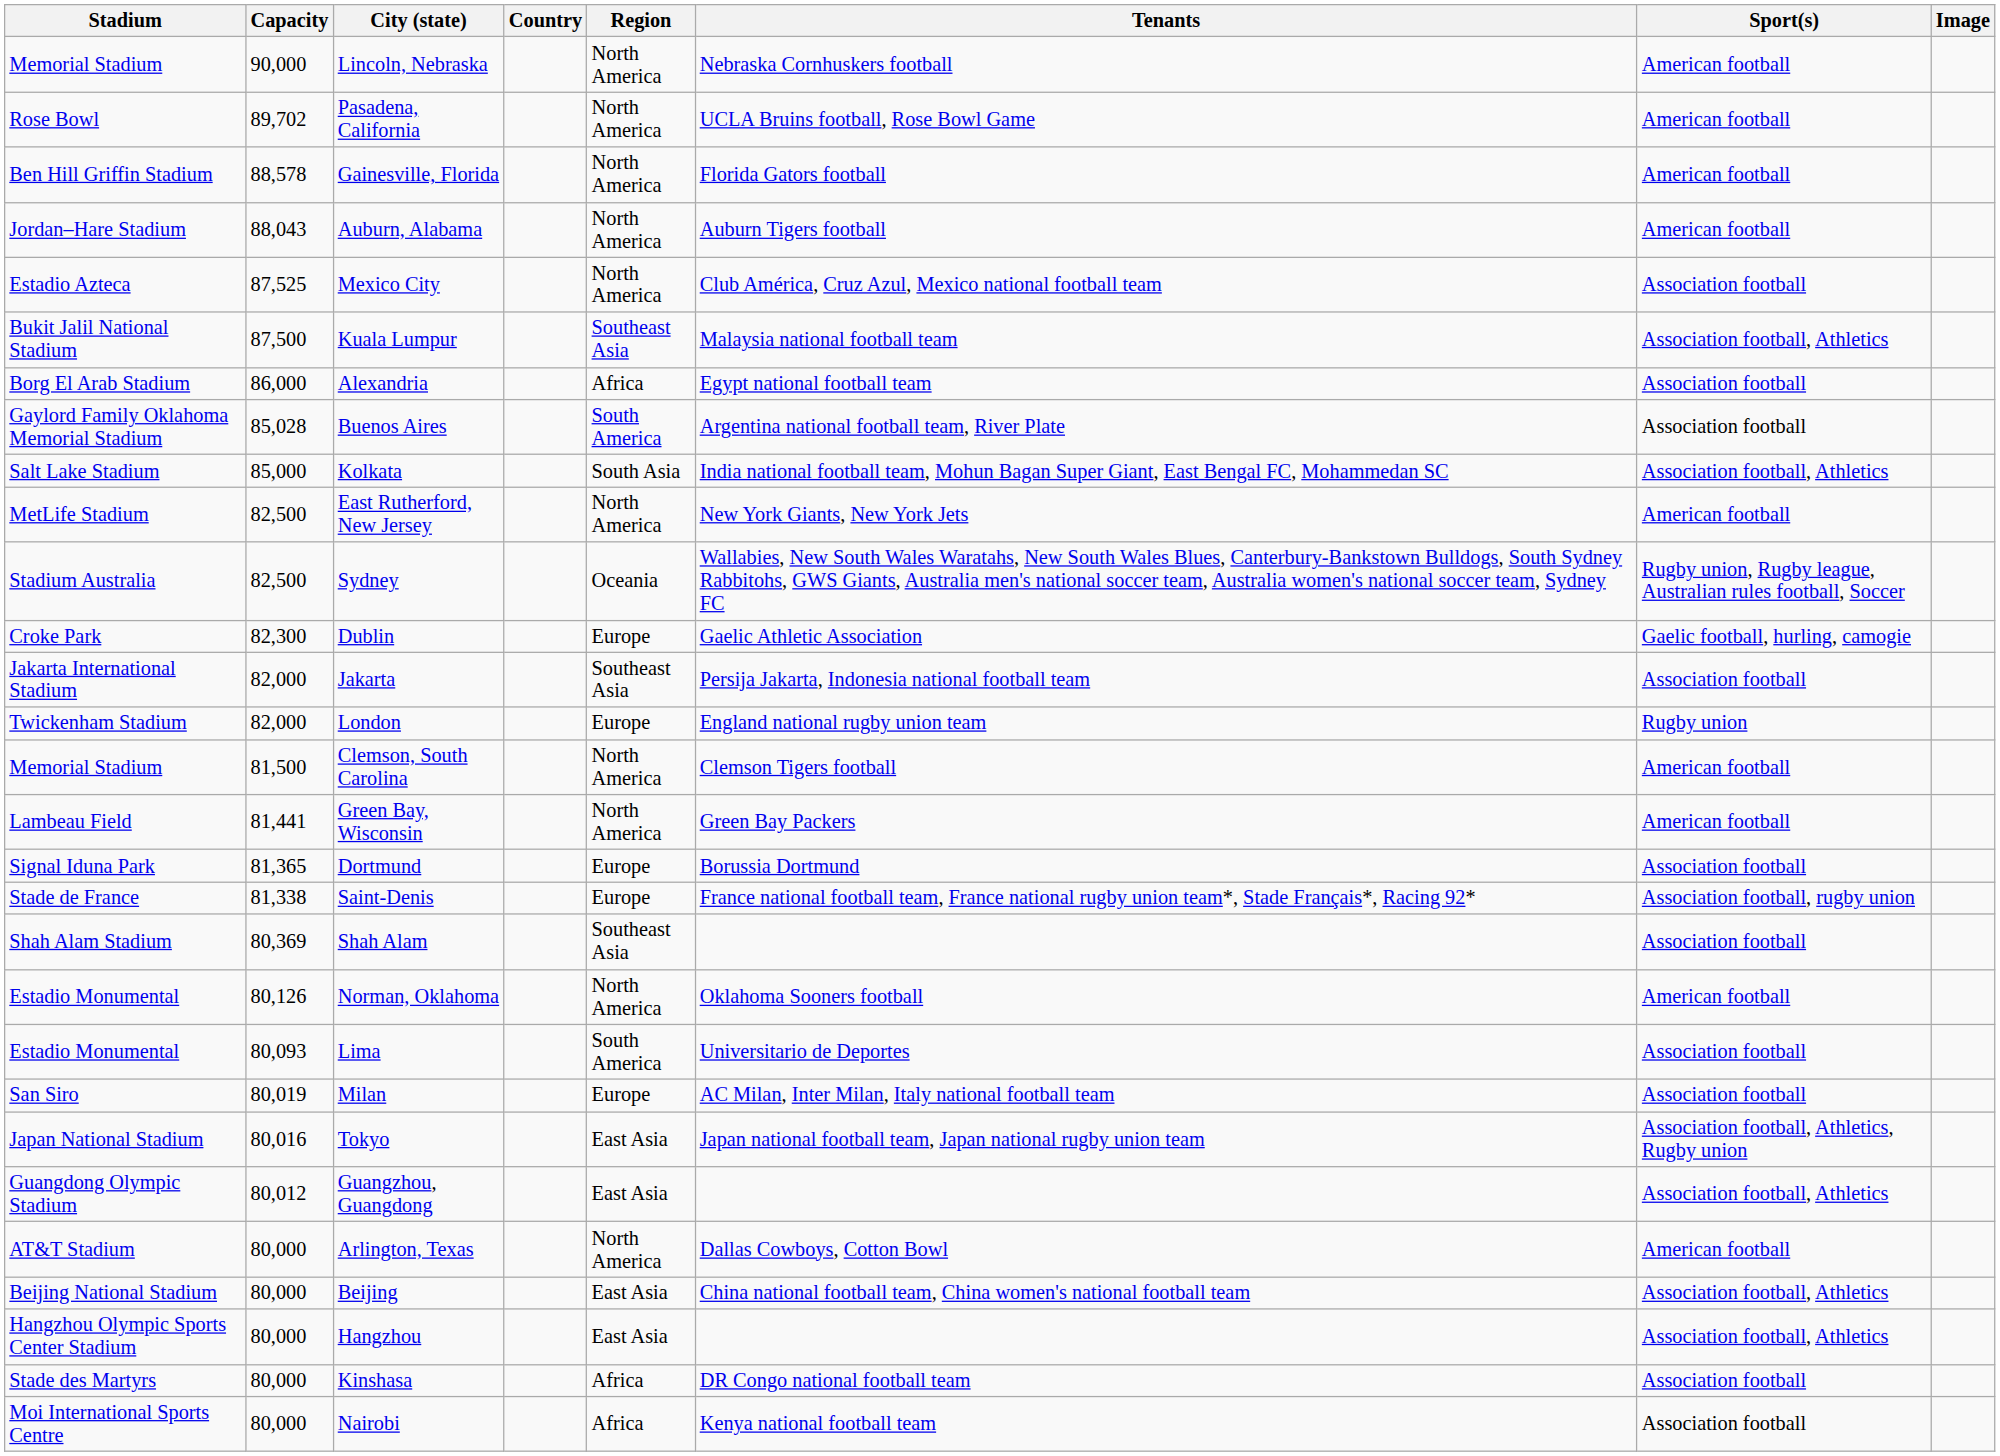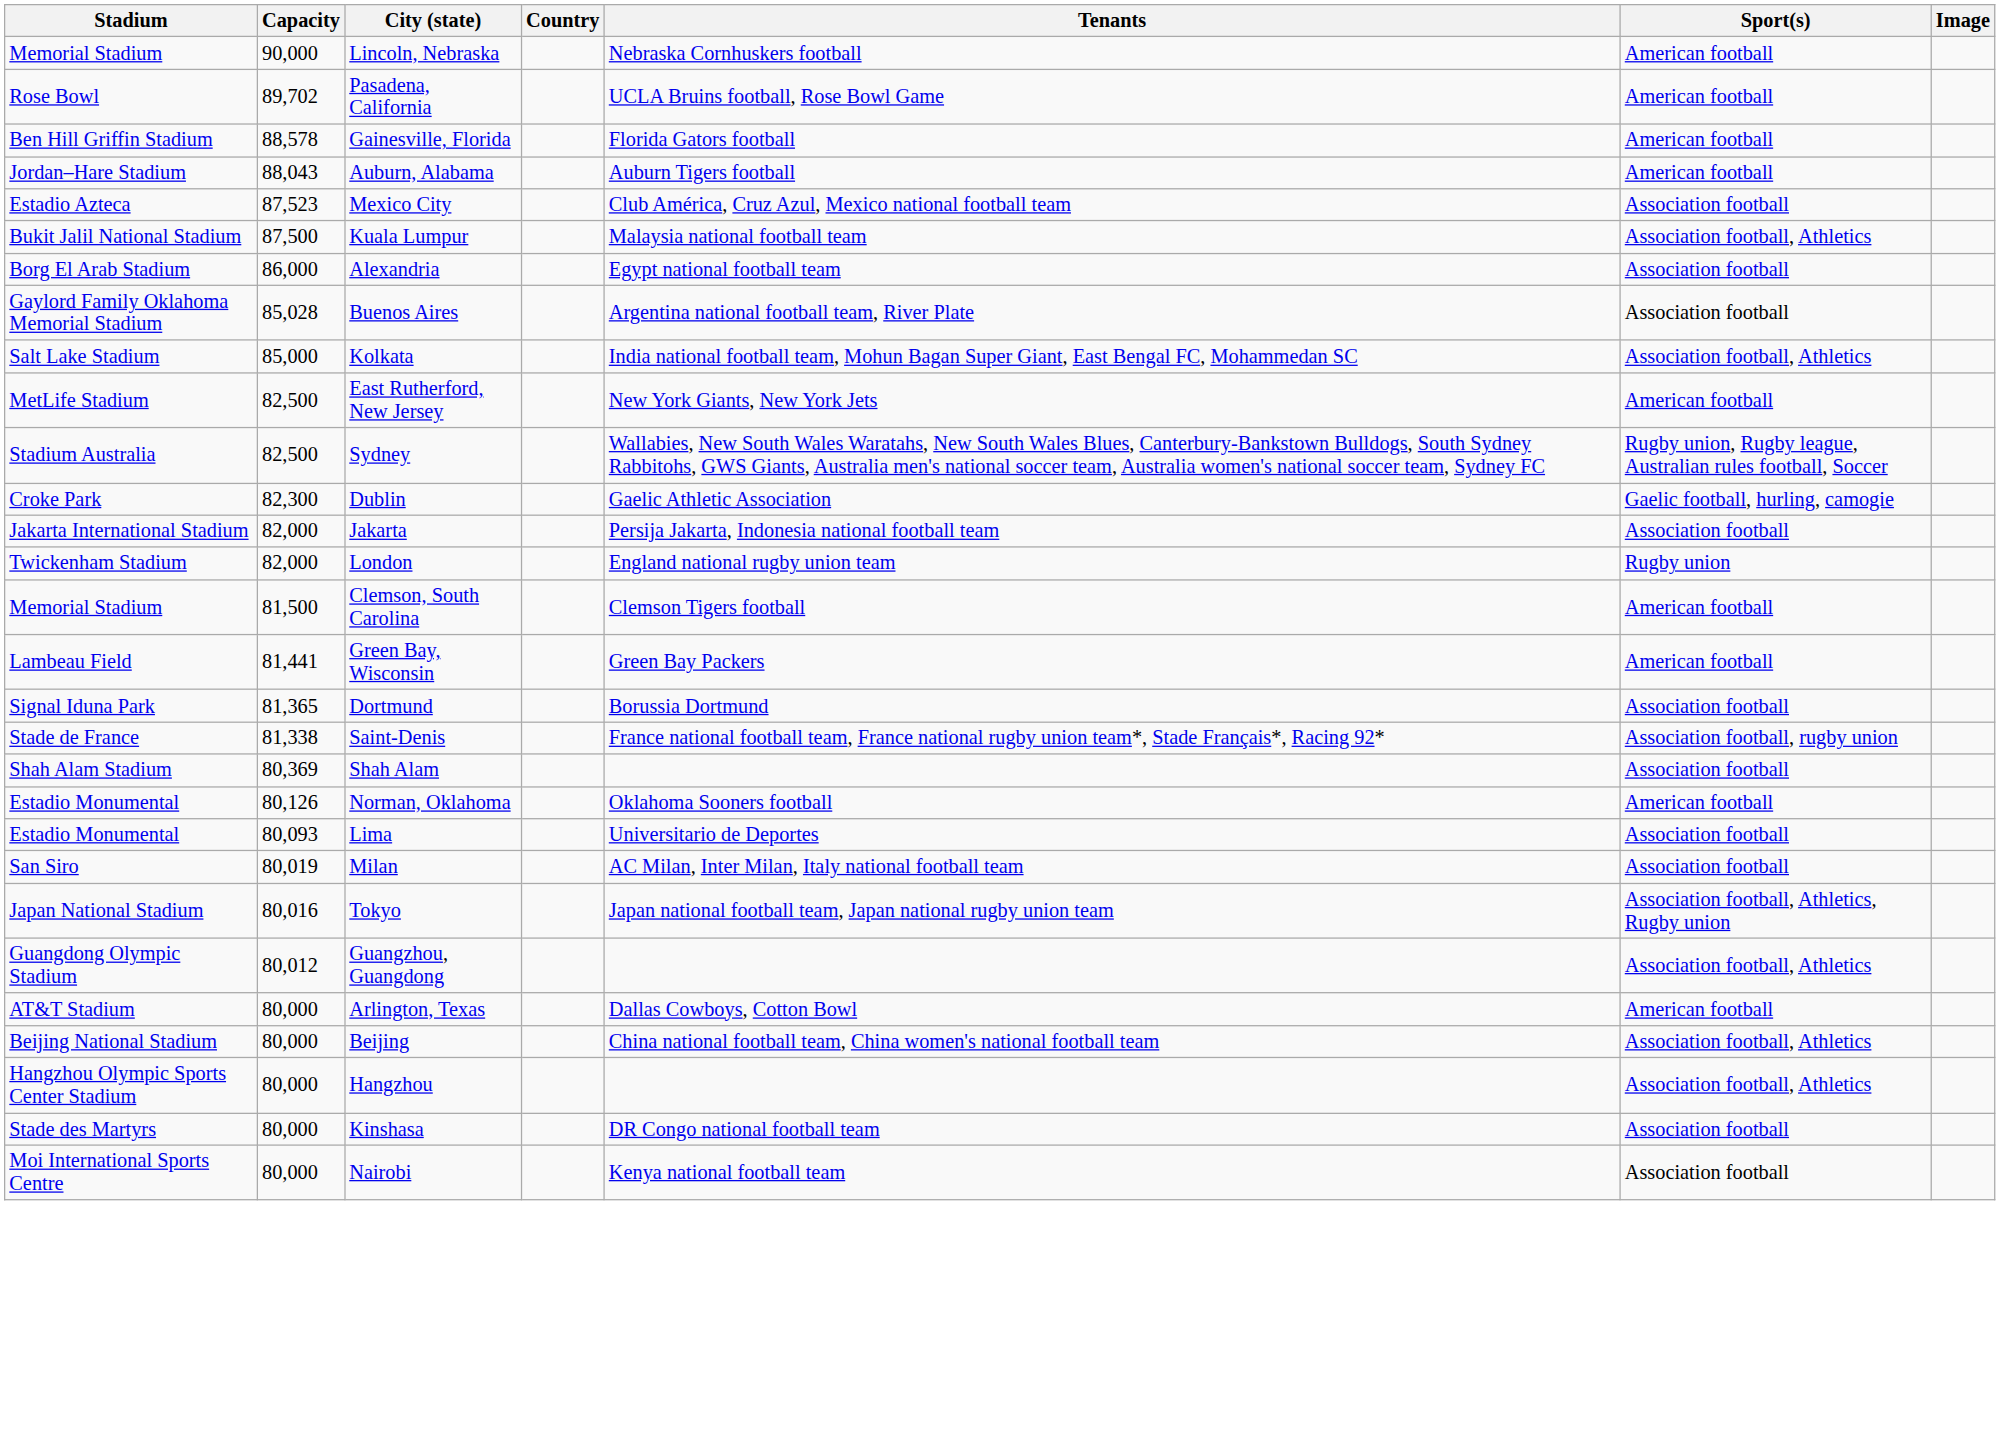- column: Region | North America | North America | North America | North America | North America | Southeast Asia | Africa | South America | South Asia | North America | Oceania | Europe | Southeast Asia | Europe | North America | North America | Europe | Europe | Southeast Asia | North America | South America | Europe | East Asia | East Asia | North America | East Asia | East Asia | Africa | Africa
Mexico City | Capacity: 87,525 -> 87,523
